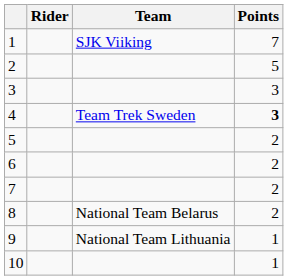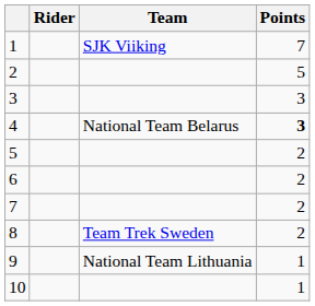4 | Team: Team Trek Sweden -> National Team Belarus
8 | Team: National Team Belarus -> Team Trek Sweden
